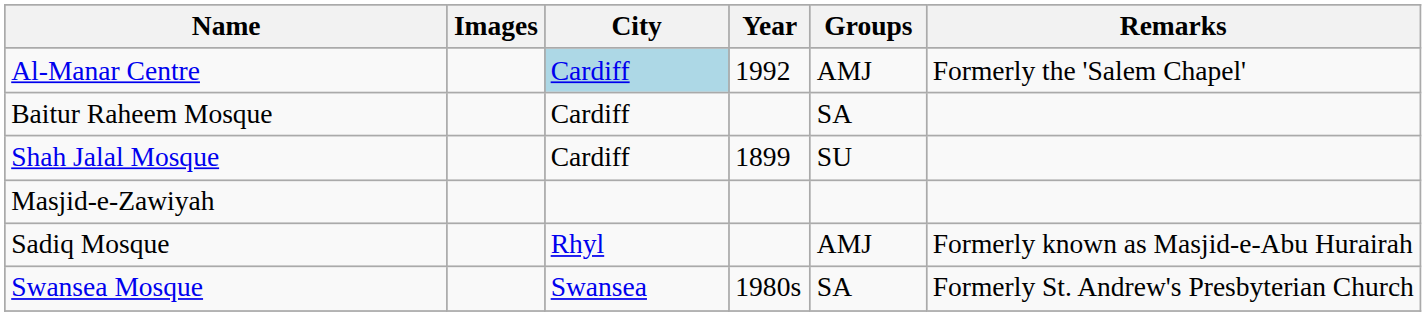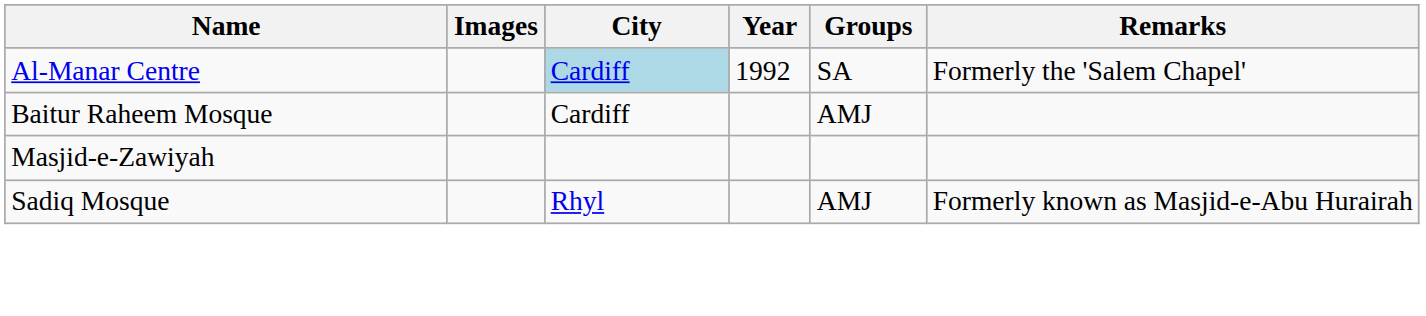Al-Manar Centre | Groups: AMJ -> SA
Baitur Raheem Mosque | Groups: SA -> AMJ
- row: Shah Jalal Mosque | Cardiff | 1899 | SU
- row: Swansea Mosque | Swansea | 1980s | SA | Formerly St. Andrew's Presbyterian Church
